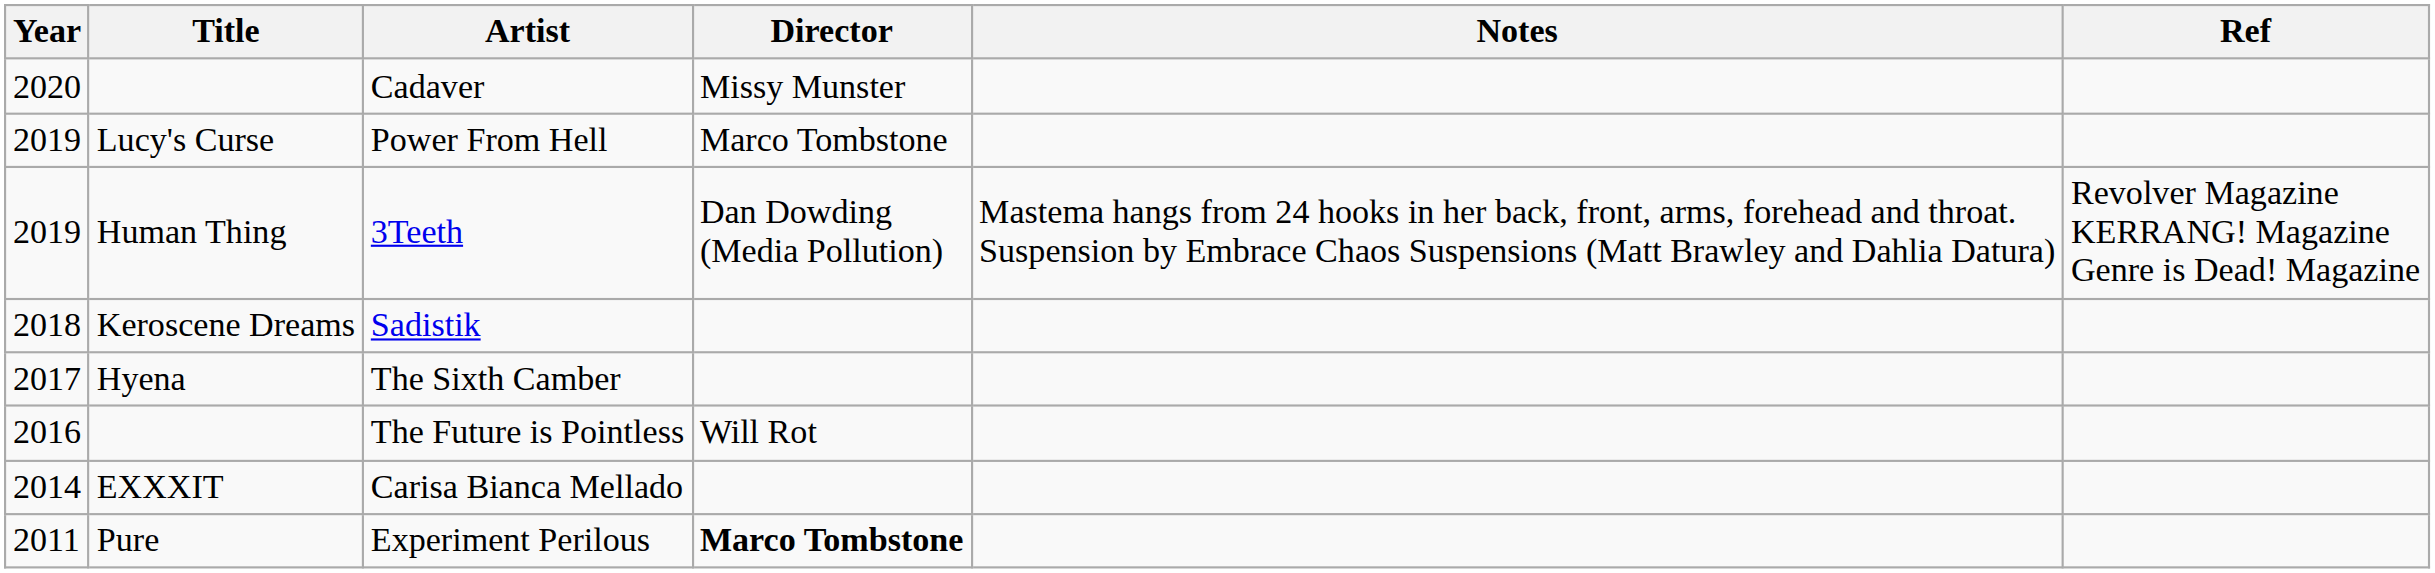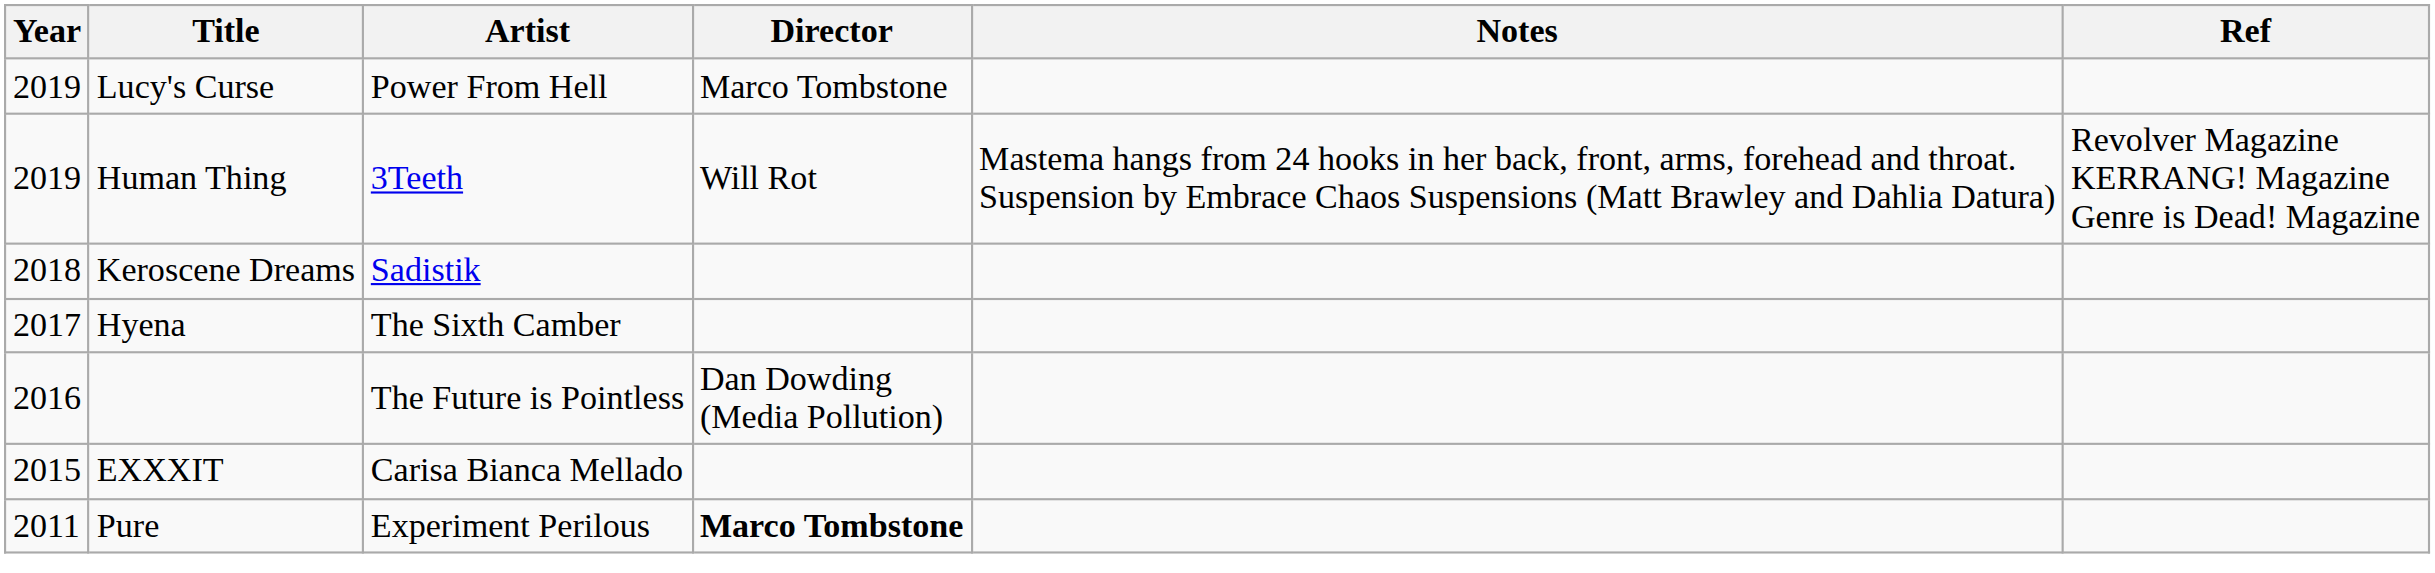- row: 2020 | Cadaver | Missy Munster
3Teeth | Director: Dan Dowding (Media Pollution) -> Will Rot
The Future is Pointless | Director: Will Rot -> Dan Dowding (Media Pollution)
Carisa Bianca Mellado | Year: 2014 -> 2015
